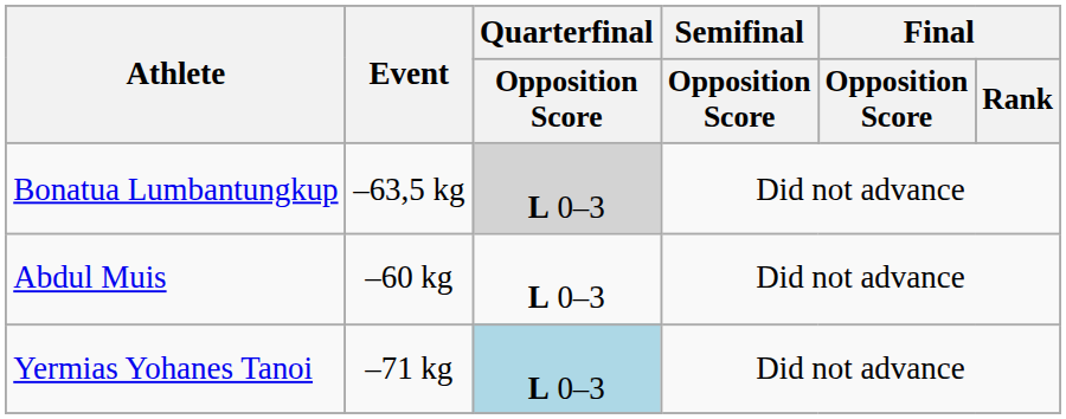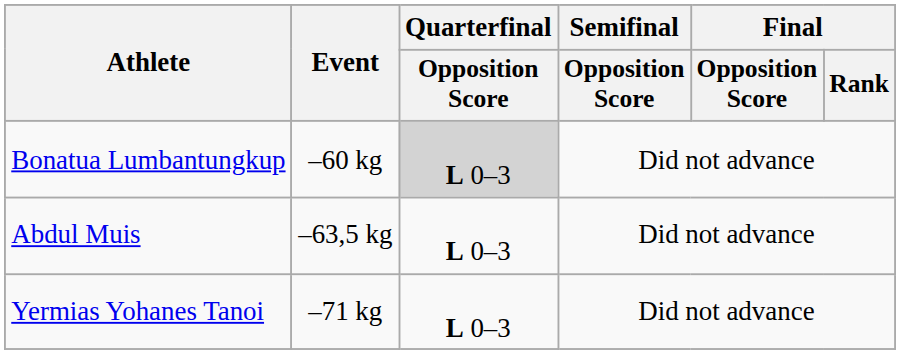Bonatua Lumbantungkup | Event: –63,5 kg -> –60 kg
Abdul Muis | Event: –60 kg -> –63,5 kg
Yermias Yohanes Tanoi | Quarterfinal / Opposition Score: lightblue background -> no background
